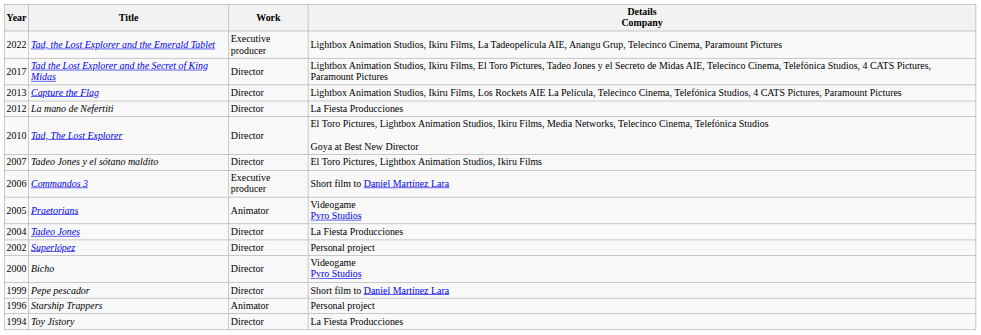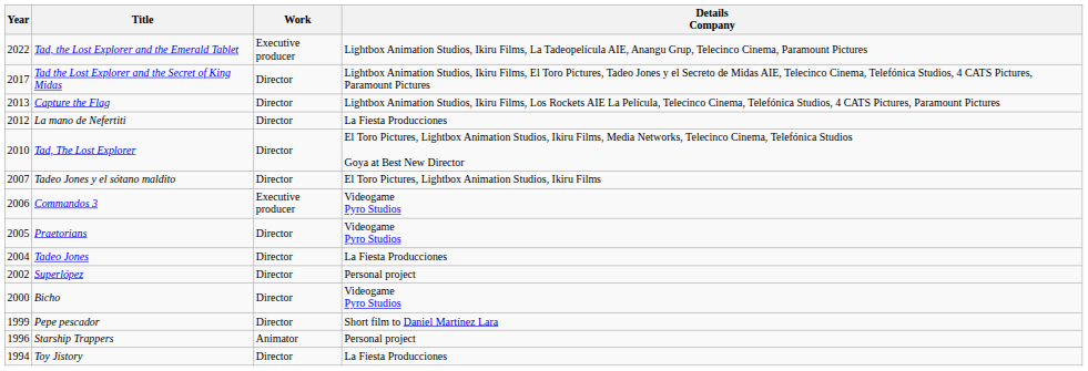Commandos 3 | Details Company: Short film to Daniel Martínez Lara -> Videogame Pyro Studios
Praetorians | Work: Animator -> Director
